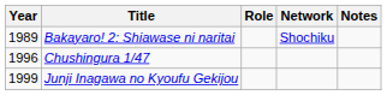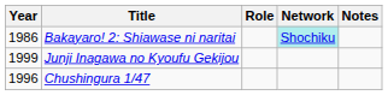Bakayaro! 2: Shiawase ni naritai | Year: 1989 -> 1986
Bakayaro! 2: Shiawase ni naritai | Network: no background -> paleturquoise background
rows swapped: Junji Inagawa no Kyoufu Gekijou <-> Chushingura 1/47
